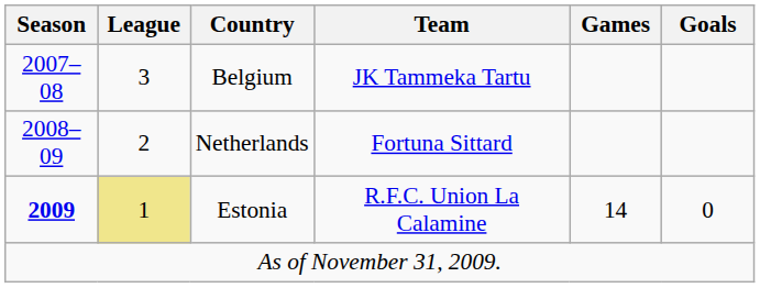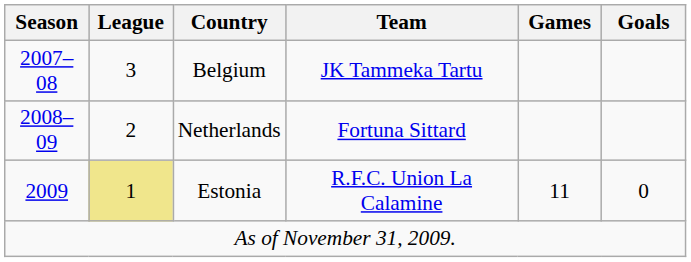Estonia | Season: bold -> normal
Estonia | Games: 14 -> 11
